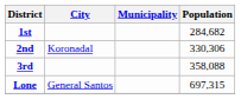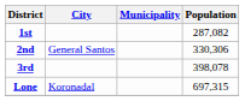1st | Population: 284,682 -> 287,082
2nd | City: Koronadal -> General Santos
3rd | Population: 358,088 -> 398,078
Lone | City: General Santos -> Koronadal
